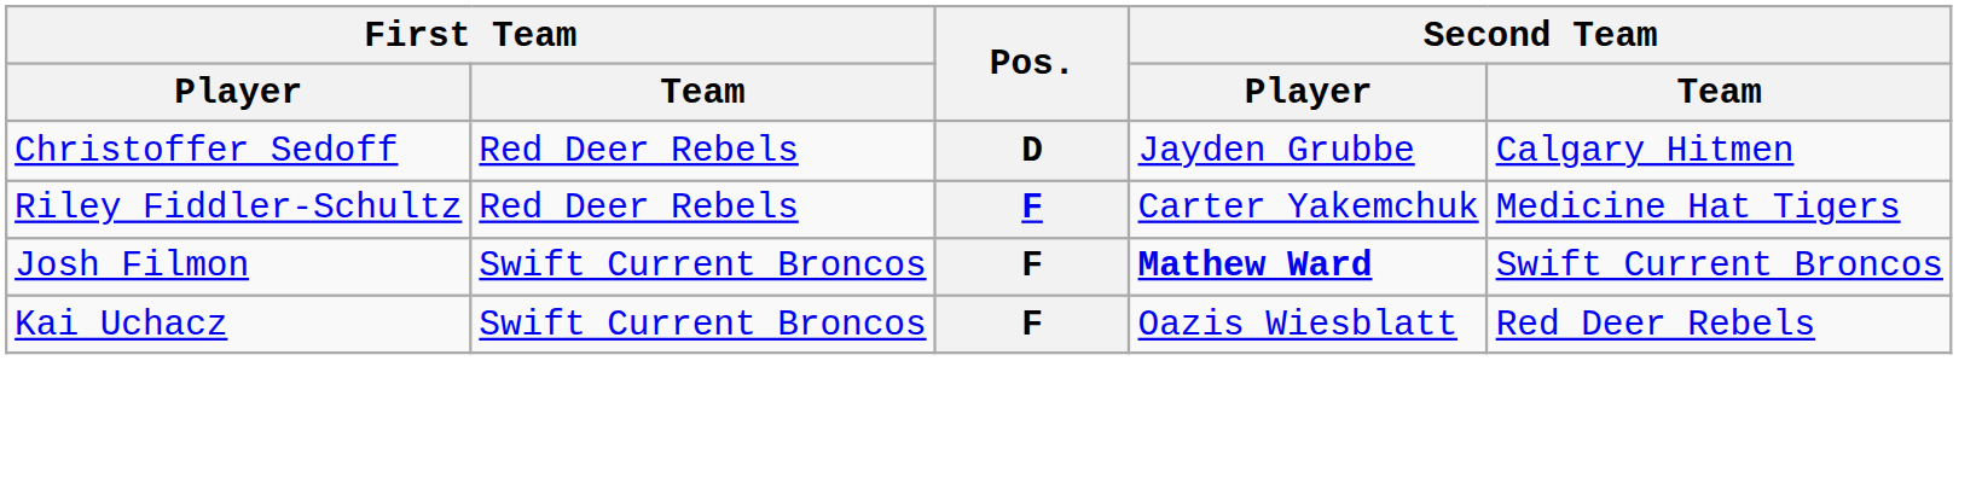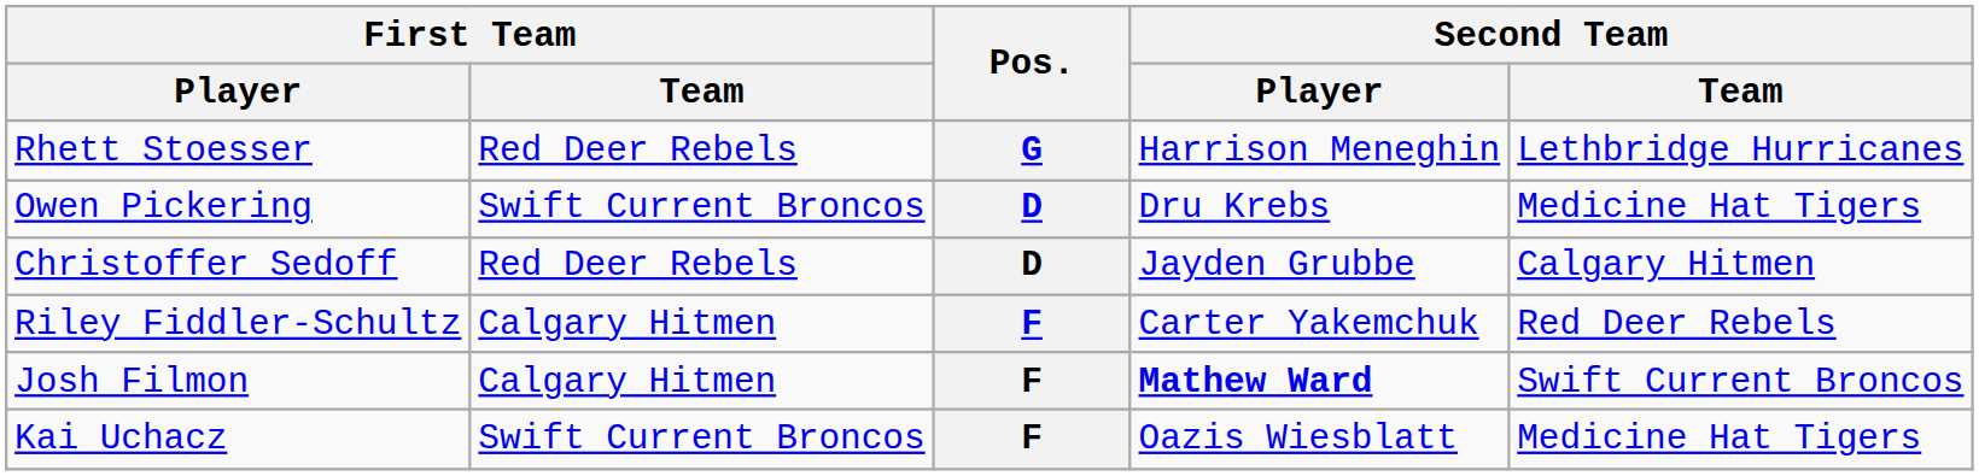+ row: Rhett Stoesser | Red Deer Rebels | G | Harrison Meneghin | Lethbridge Hurricanes
+ row: Owen Pickering | Swift Current Broncos | D | Dru Krebs | Medicine Hat Tigers
Riley Fiddler-Schultz | First Team / Team: Red Deer Rebels -> Calgary Hitmen
Riley Fiddler-Schultz | Second Team / Team: Medicine Hat Tigers -> Red Deer Rebels
Josh Filmon | First Team / Team: Swift Current Broncos -> Calgary Hitmen
Kai Uchacz | Second Team / Team: Red Deer Rebels -> Medicine Hat Tigers
